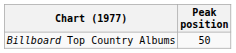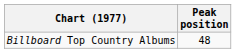Billboard Top Country Albums | Peak position: 50 -> 48
